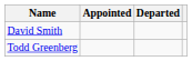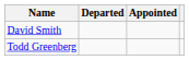columns swapped: Appointed <-> Departed
